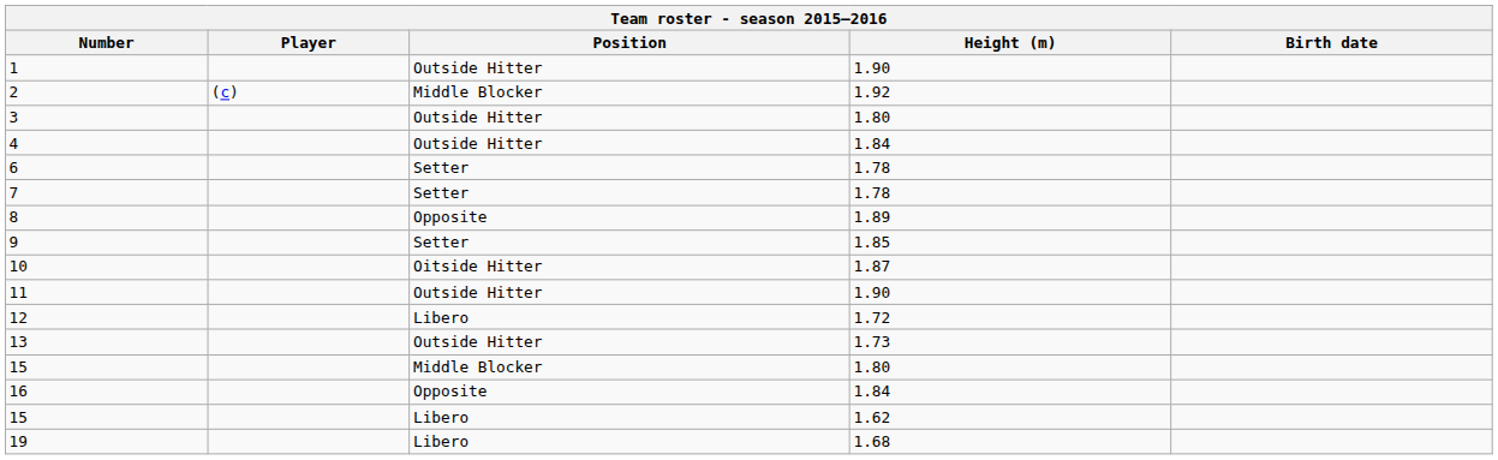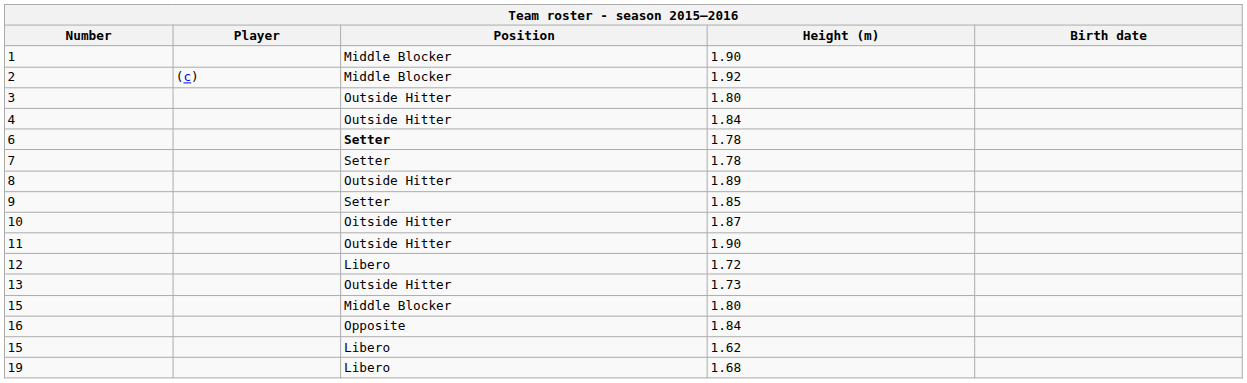1 | Position: Outside Hitter -> Middle Blocker
6 | Position: normal -> bold
8 | Position: Opposite -> Outside Hitter
